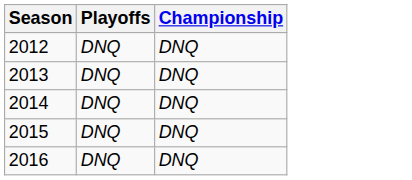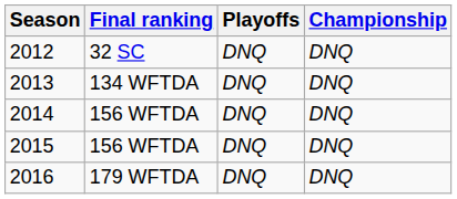+ column: Final ranking | 32 SC | 134 WFTDA | 156 WFTDA | 156 WFTDA | 179 WFTDA
